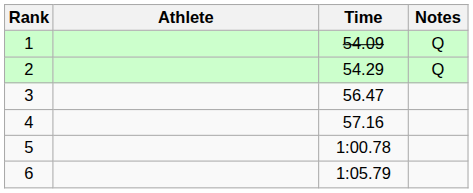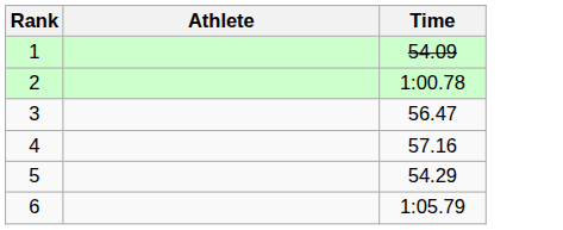- column: Notes | Q | Q
2 | Time: 54.29 -> 1:00.78
5 | Time: 1:00.78 -> 54.29
